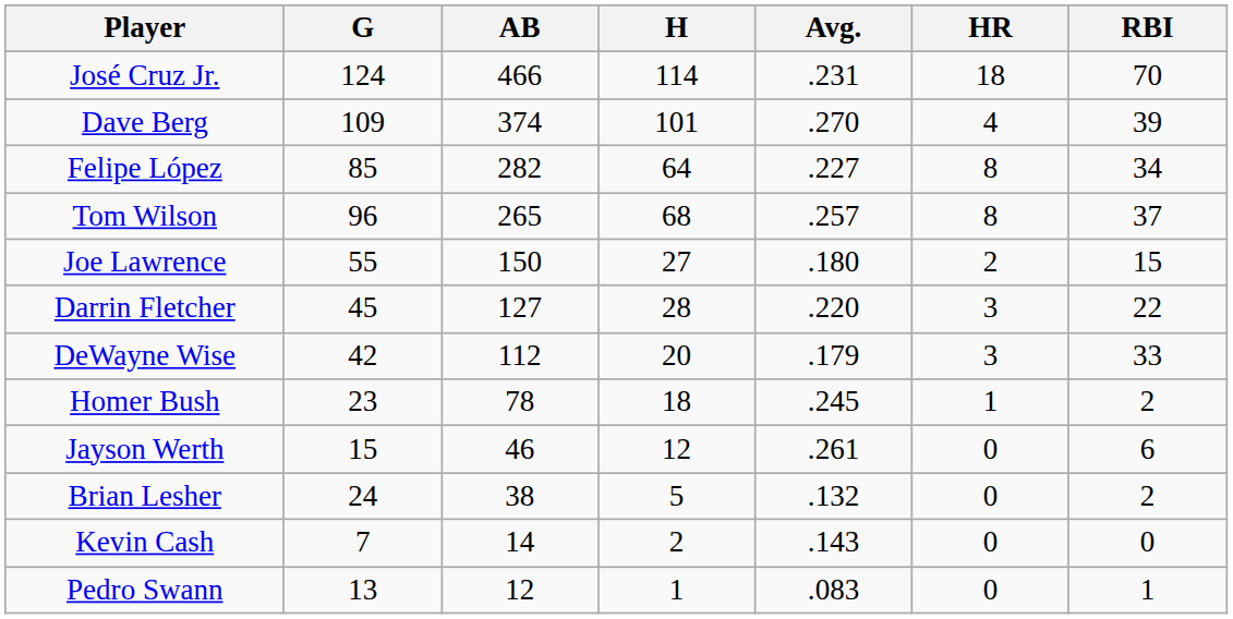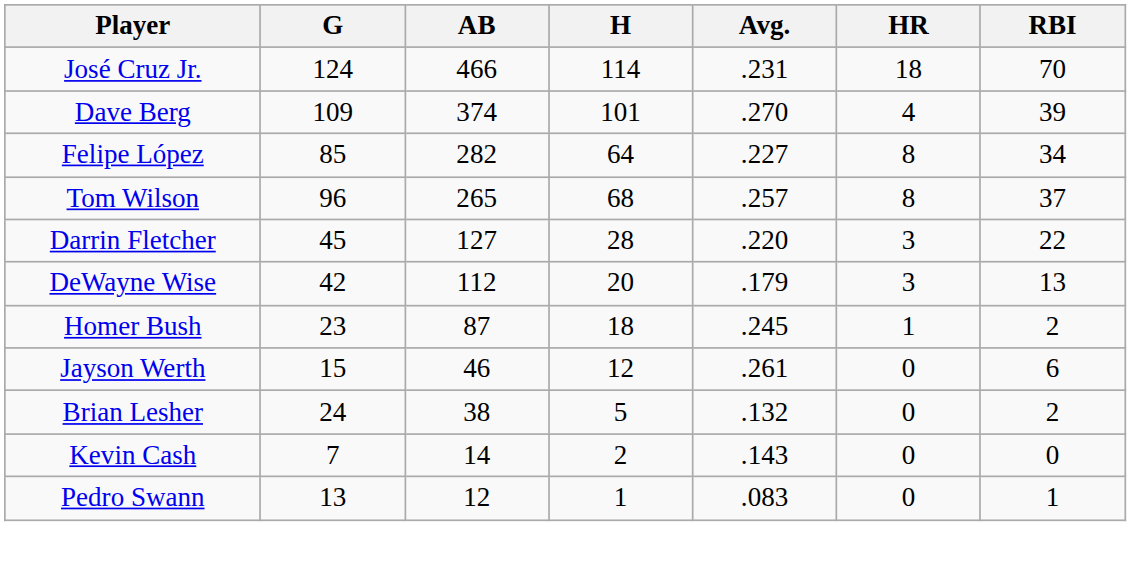- row: Joe Lawrence | 55 | 150 | 27 | .180 | 2 | 15
DeWayne Wise | RBI: 33 -> 13
Homer Bush | AB: 78 -> 87
